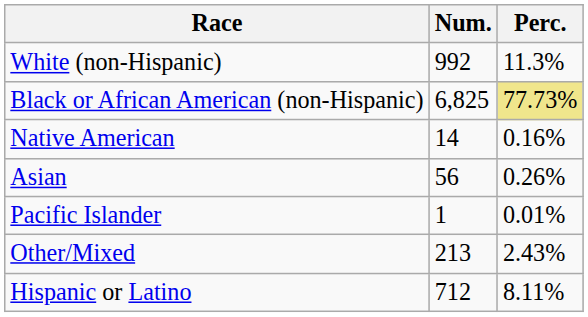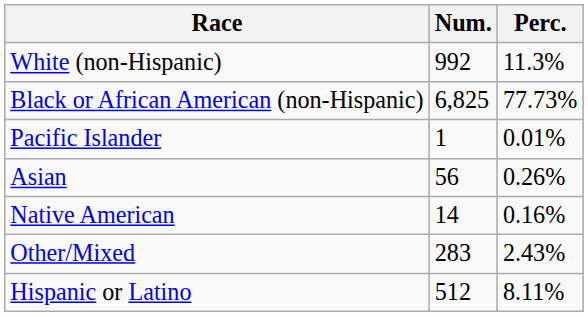Black or African American (non-Hispanic) | Perc.: khaki background -> no background
rows swapped: Native American <-> Pacific Islander
Other/Mixed | Num.: 213 -> 283
Hispanic or Latino | Num.: 712 -> 512
